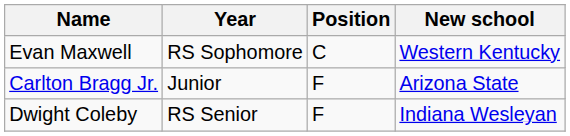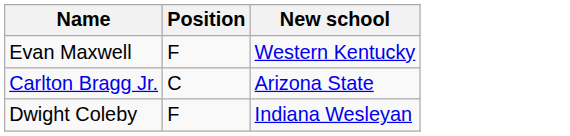- column: Year | RS Sophomore | Junior | RS Senior
Evan Maxwell | Position: C -> F
Carlton Bragg Jr. | Position: F -> C
